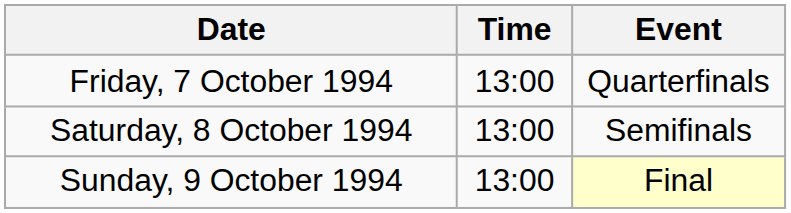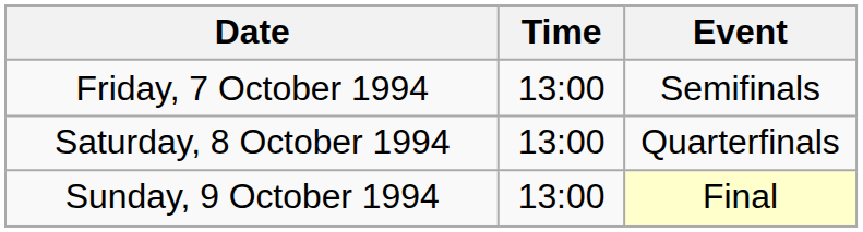Friday, 7 October 1994 | Event: Quarterfinals -> Semifinals
Saturday, 8 October 1994 | Event: Semifinals -> Quarterfinals
